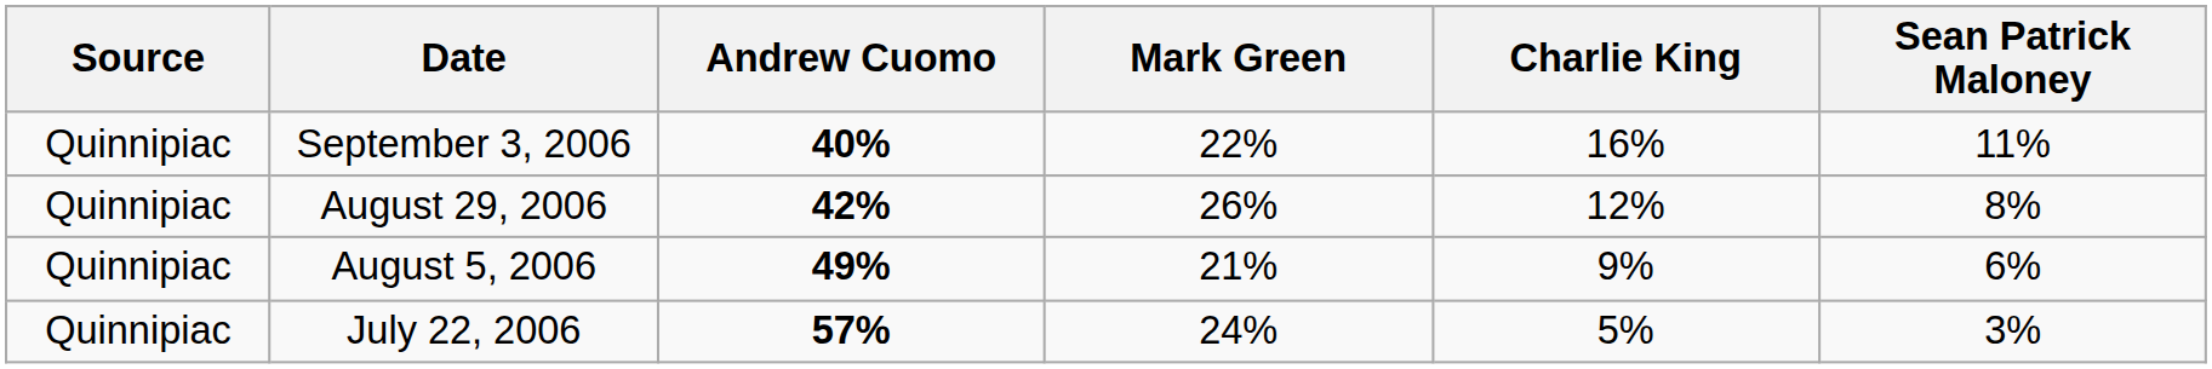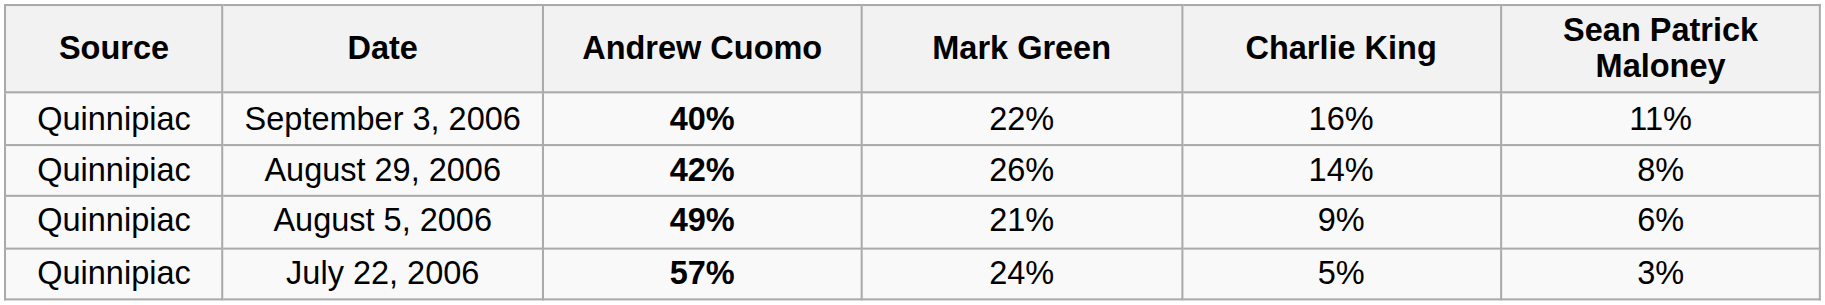August 29, 2006 | Charlie King: 12% -> 14%
